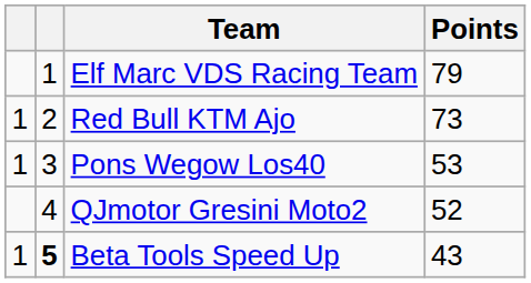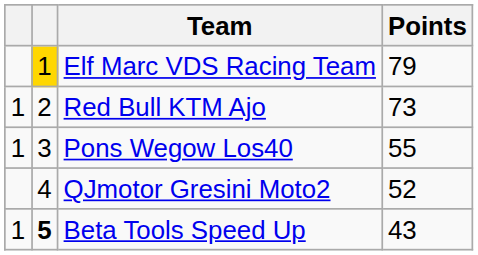Elf Marc VDS Racing Team | column 2: no background -> gold background
Pons Wegow Los40 | Points: 53 -> 55
